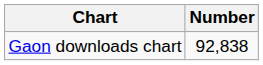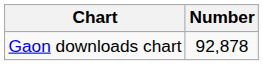Gaon downloads chart | Number: 92,838 -> 92,878
